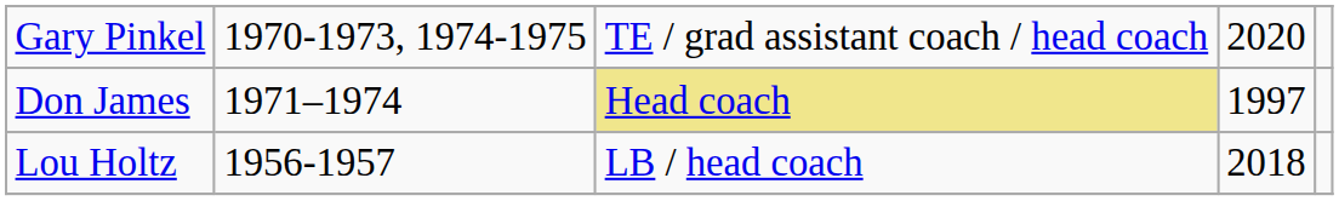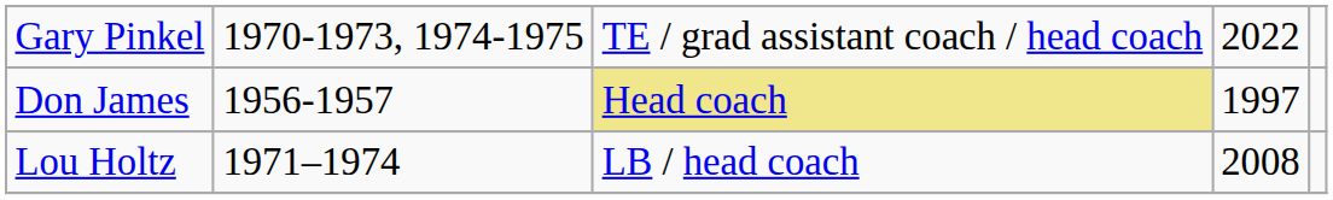Gary Pinkel | column 4: 2020 -> 2022
Don James | column 2: 1971–1974 -> 1956-1957
Lou Holtz | column 2: 1956-1957 -> 1971–1974
Lou Holtz | column 4: 2018 -> 2008
